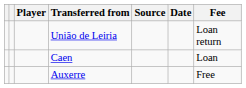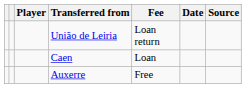columns swapped: Fee <-> Source
